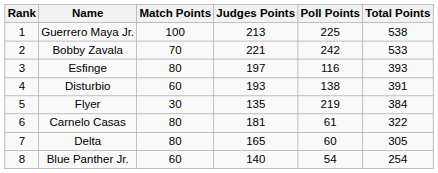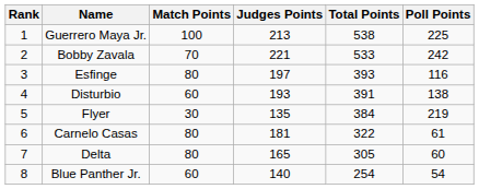columns swapped: Poll Points <-> Total Points
